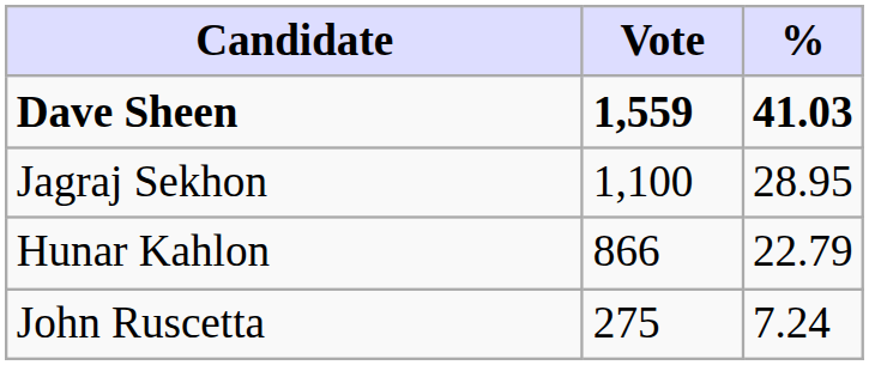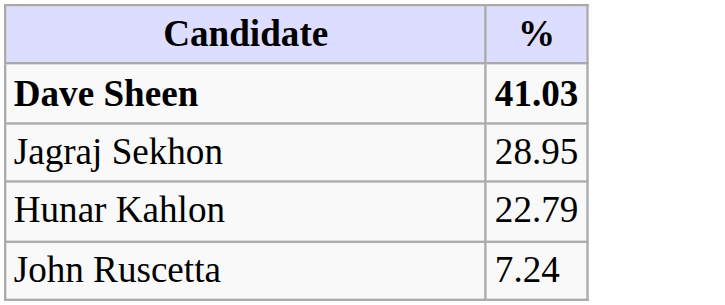- column: Vote | 1,559 | 1,100 | 866 | 275
